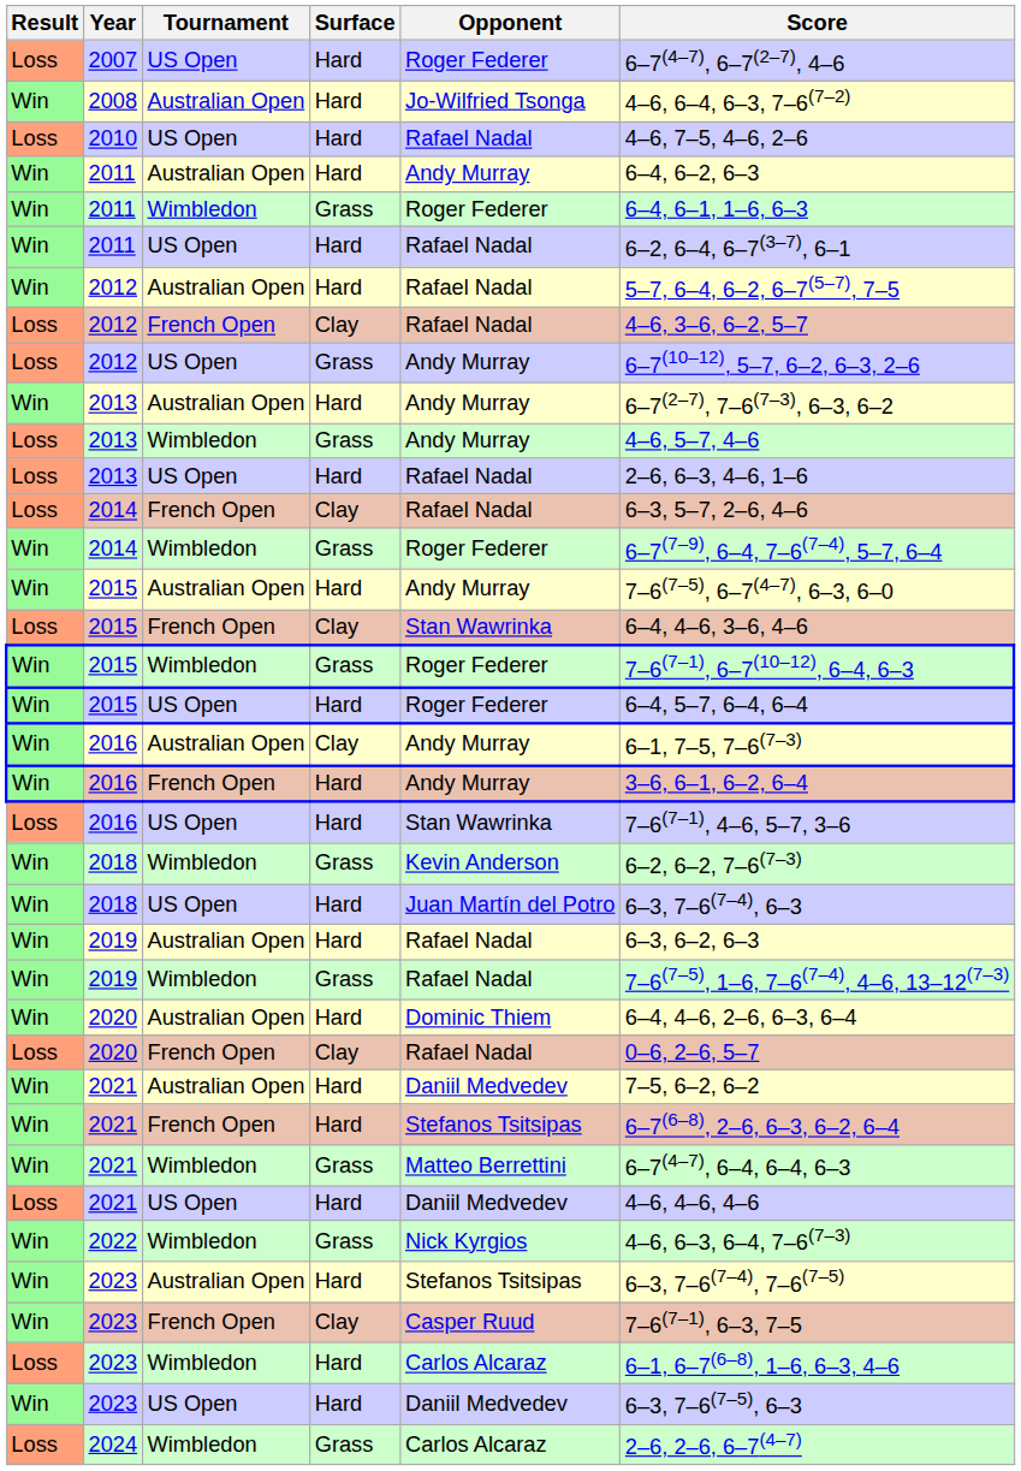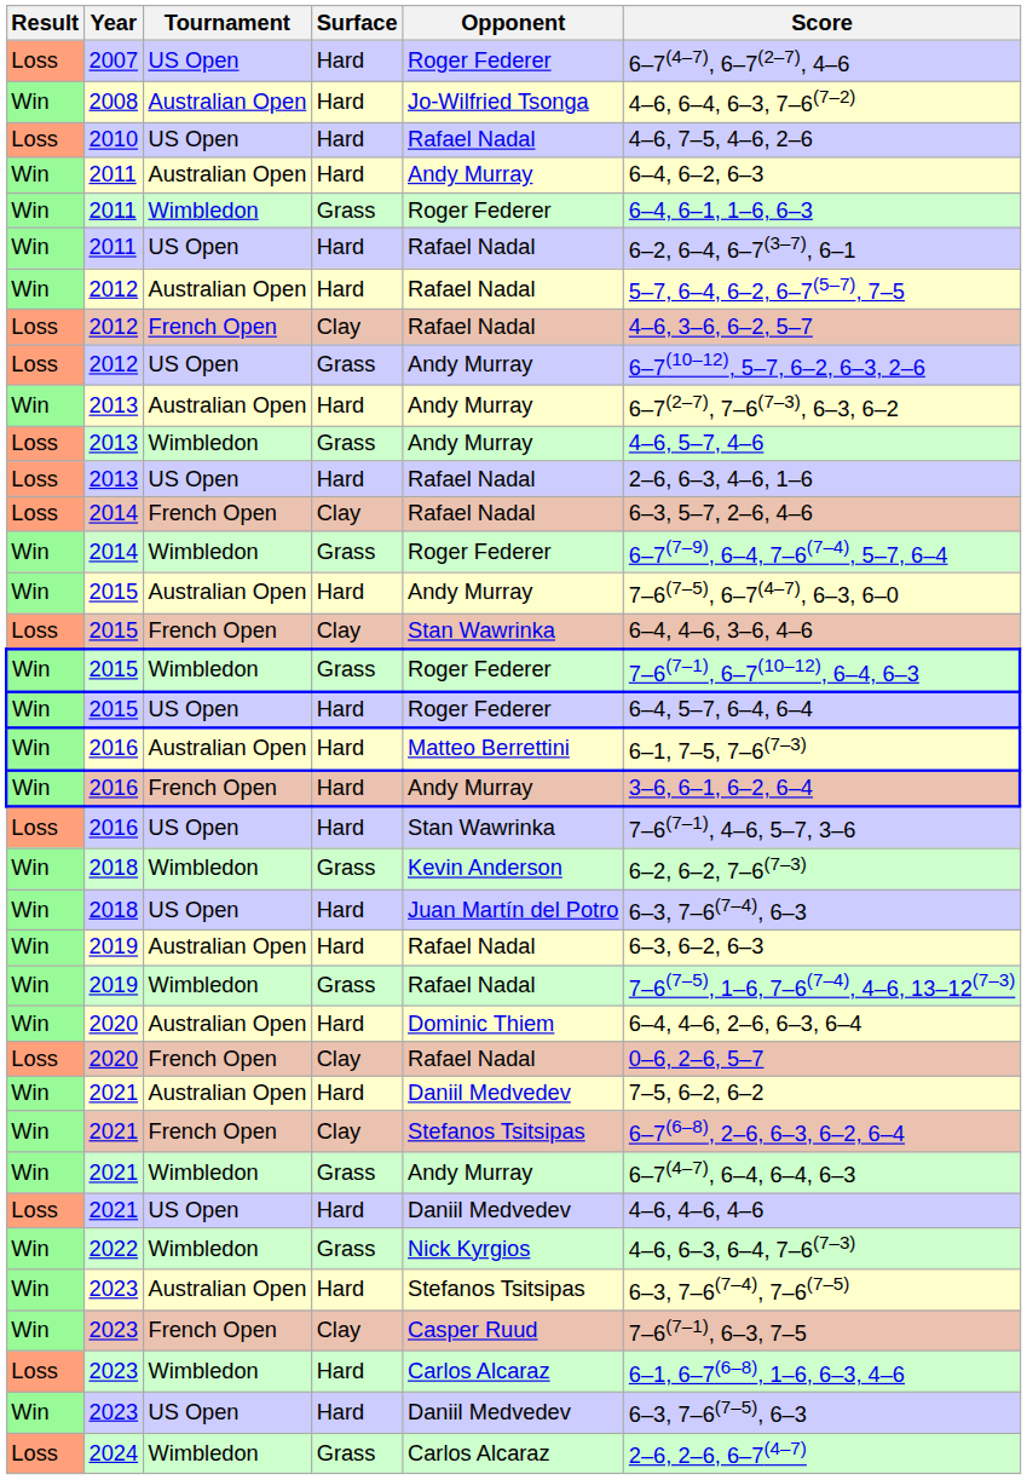2016 / Australian Open | Surface: Clay -> Hard
2016 / Australian Open | Opponent: Andy Murray -> Matteo Berrettini
2021 / French Open | Surface: Hard -> Clay
2021 / Wimbledon | Opponent: Matteo Berrettini -> Andy Murray
